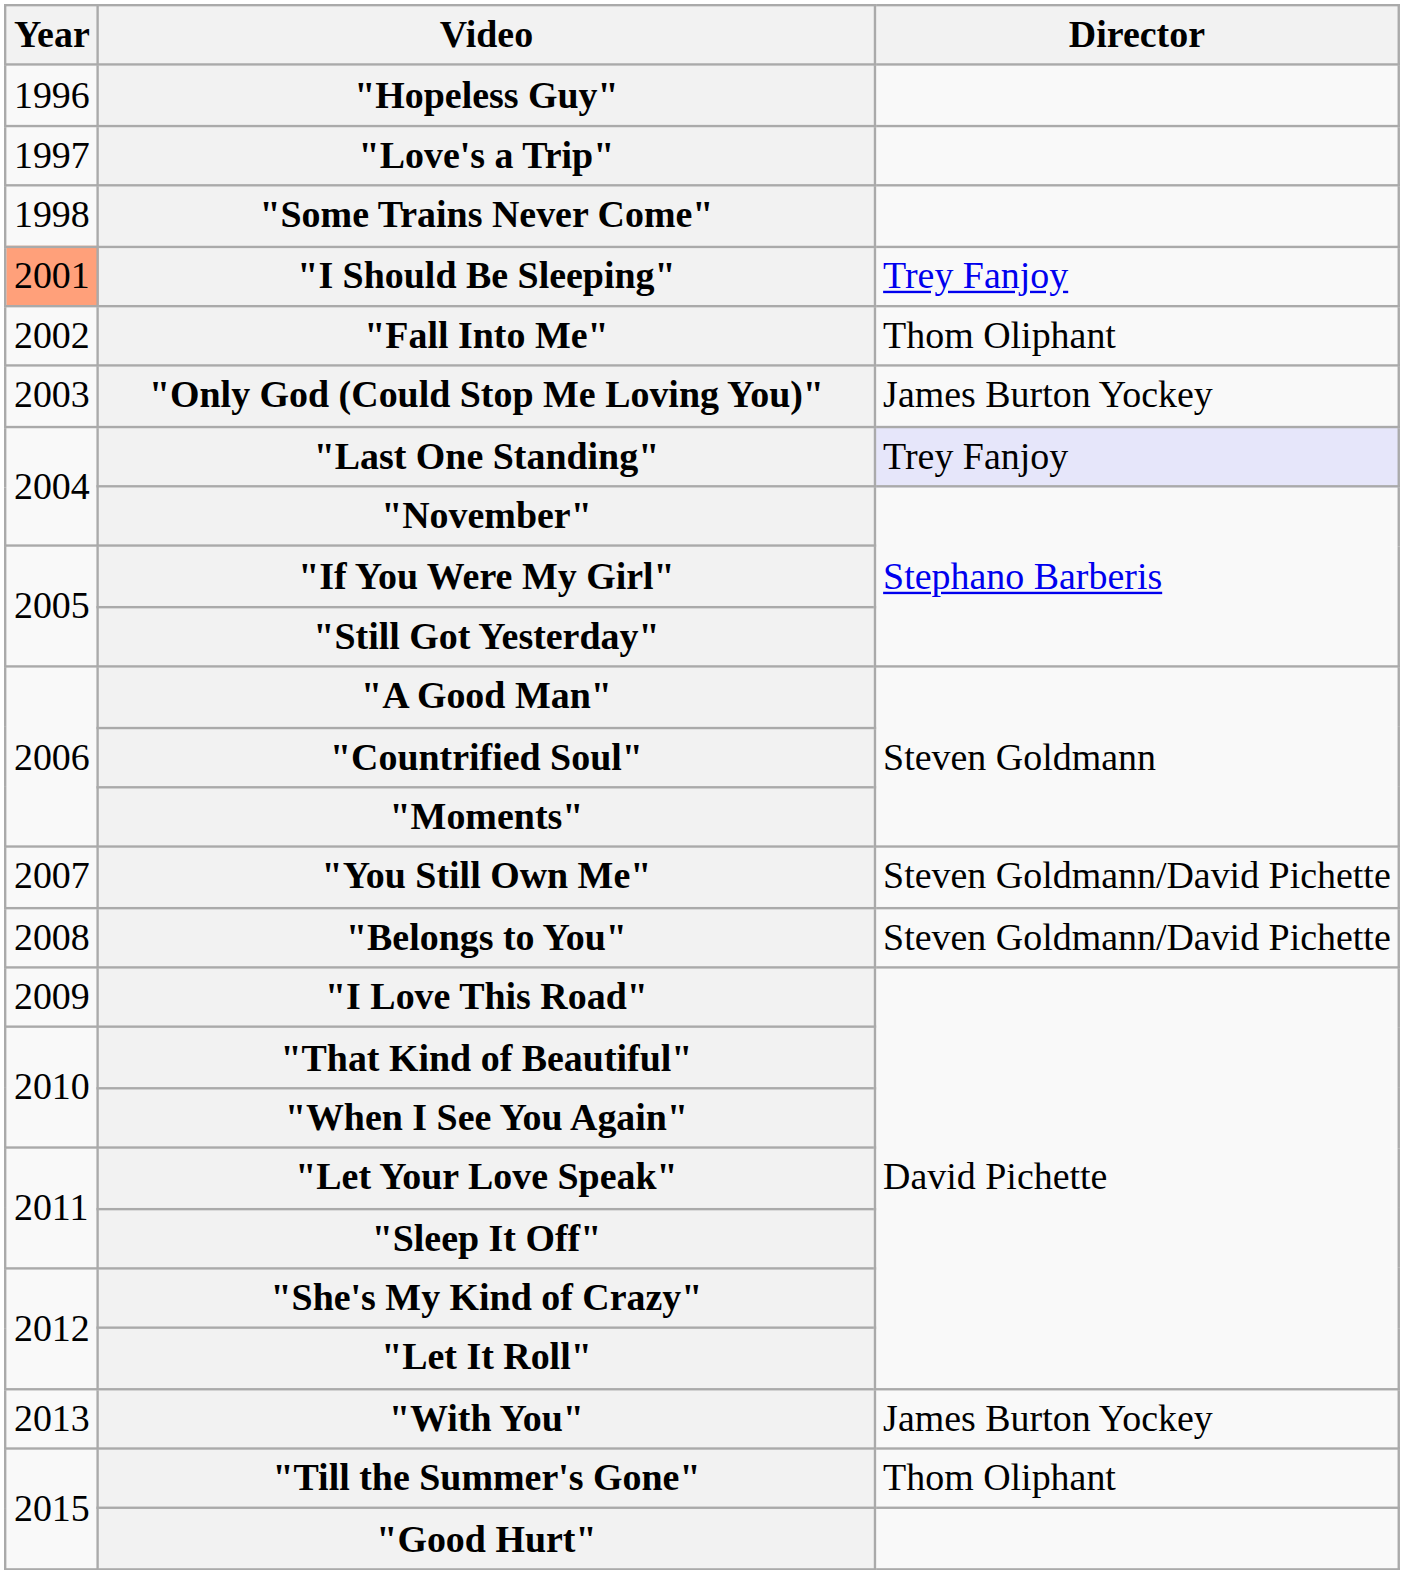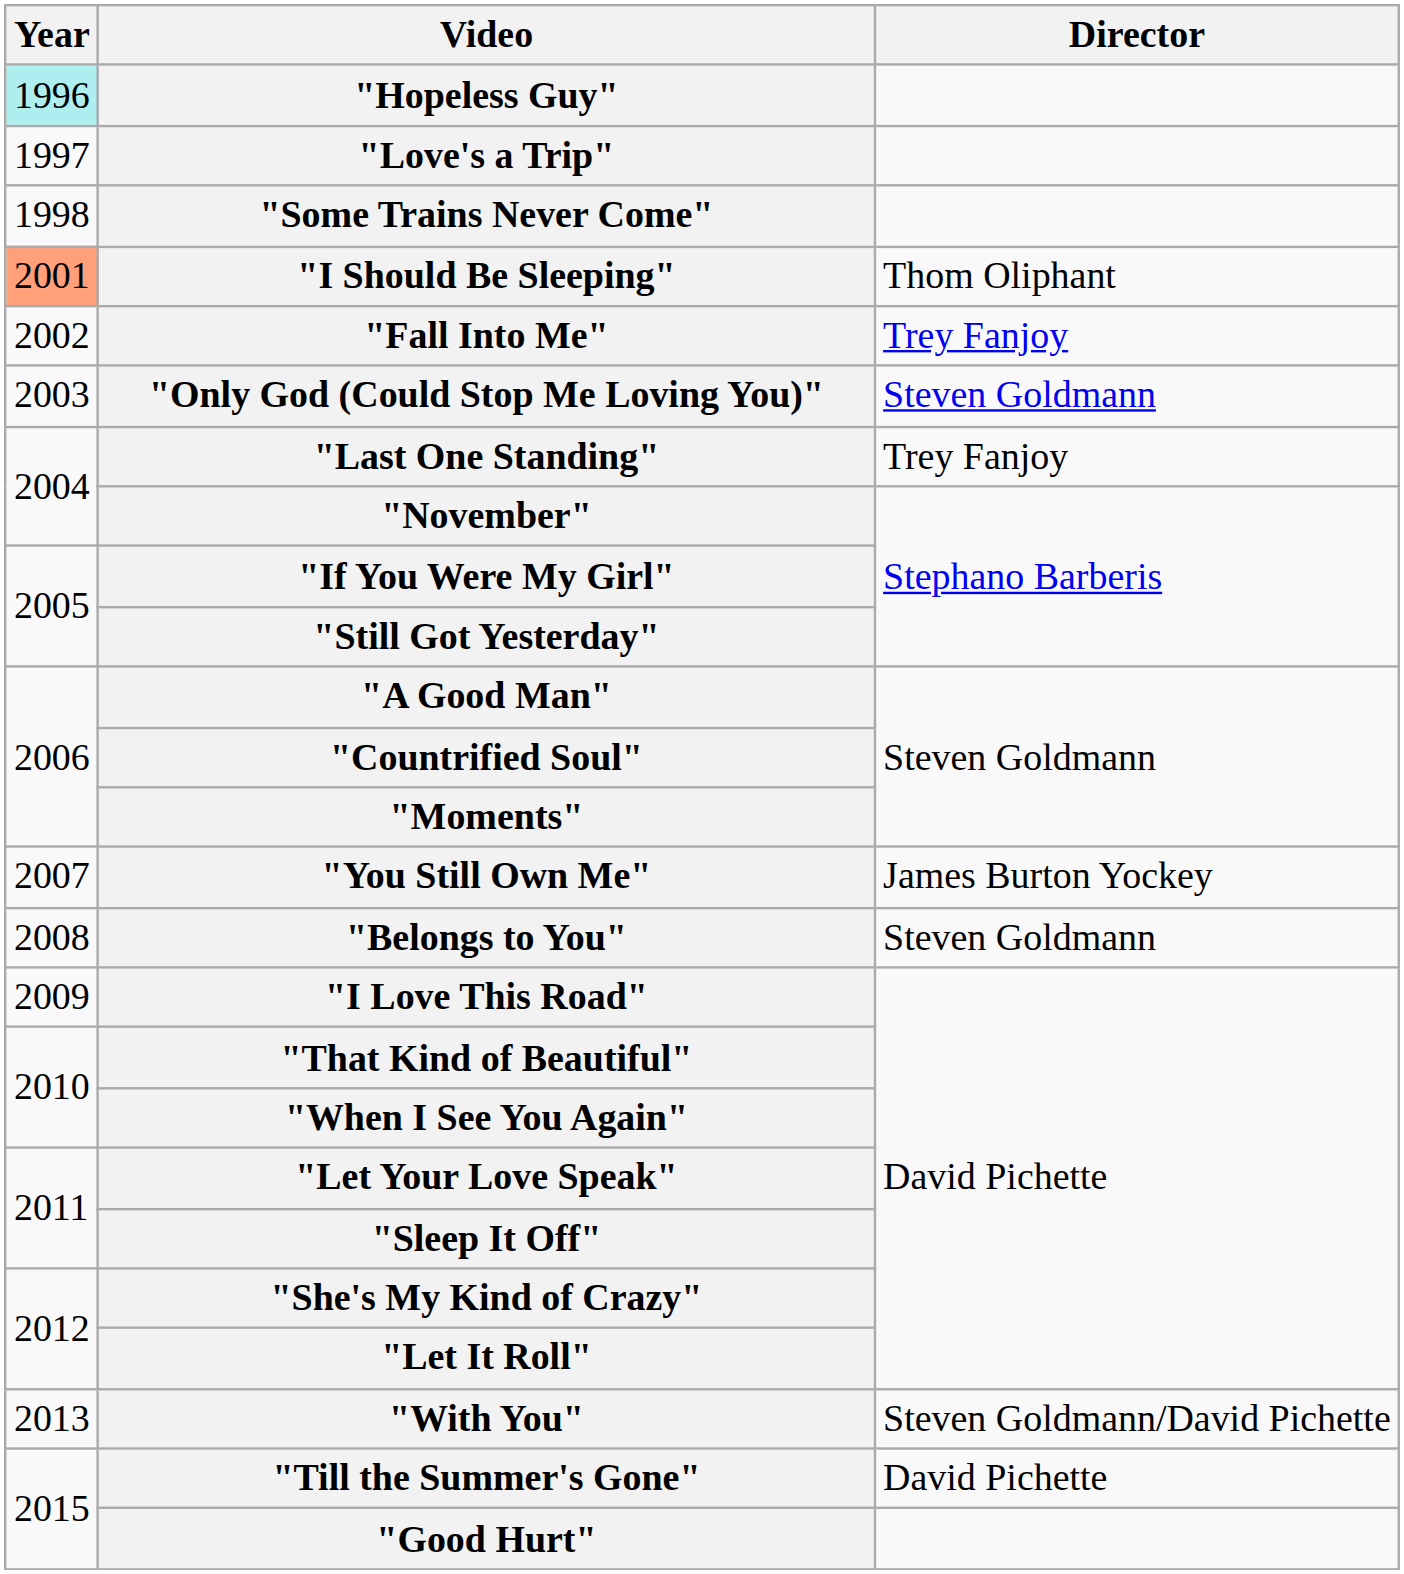"Hopeless Guy" | Year: no background -> paleturquoise background
"I Should Be Sleeping" | Director: Trey Fanjoy -> Thom Oliphant
"Fall Into Me" | Director: Thom Oliphant -> Trey Fanjoy
"Only God (Could Stop Me Loving You)" | Director: James Burton Yockey -> Steven Goldmann
"Last One Standing" | Director: lavender background -> no background
"You Still Own Me" | Director: Steven Goldmann/David Pichette -> James Burton Yockey
"Belongs to You" | Director: Steven Goldmann/David Pichette -> Steven Goldmann
"With You" | Director: James Burton Yockey -> Steven Goldmann/David Pichette
"Till the Summer's Gone" | Director: Thom Oliphant -> David Pichette
